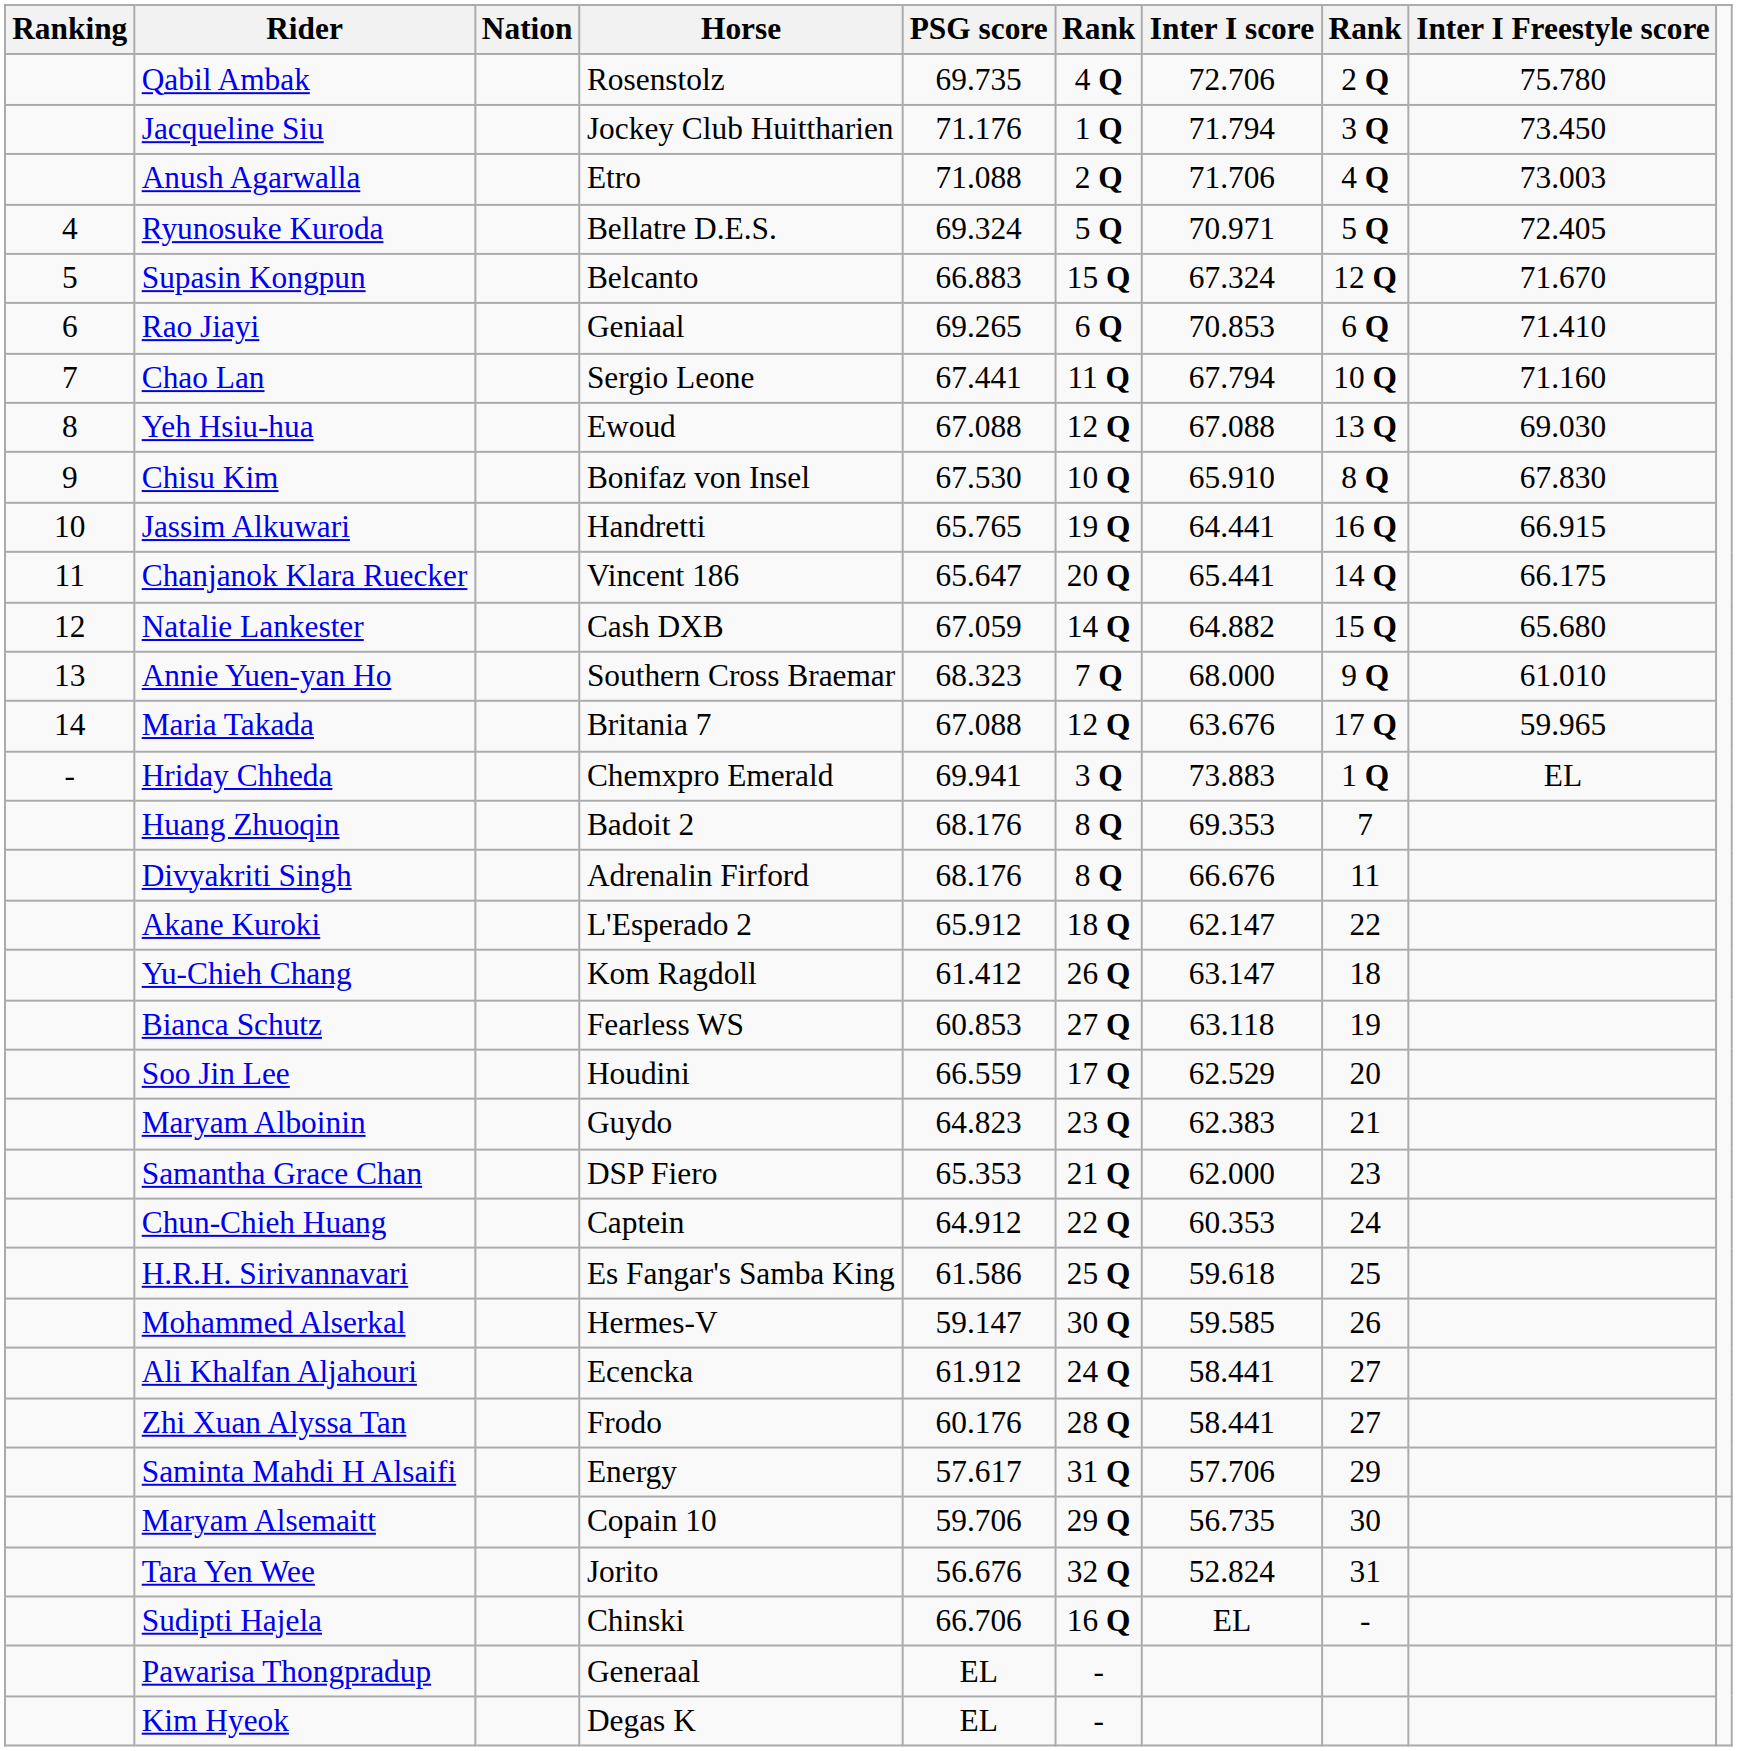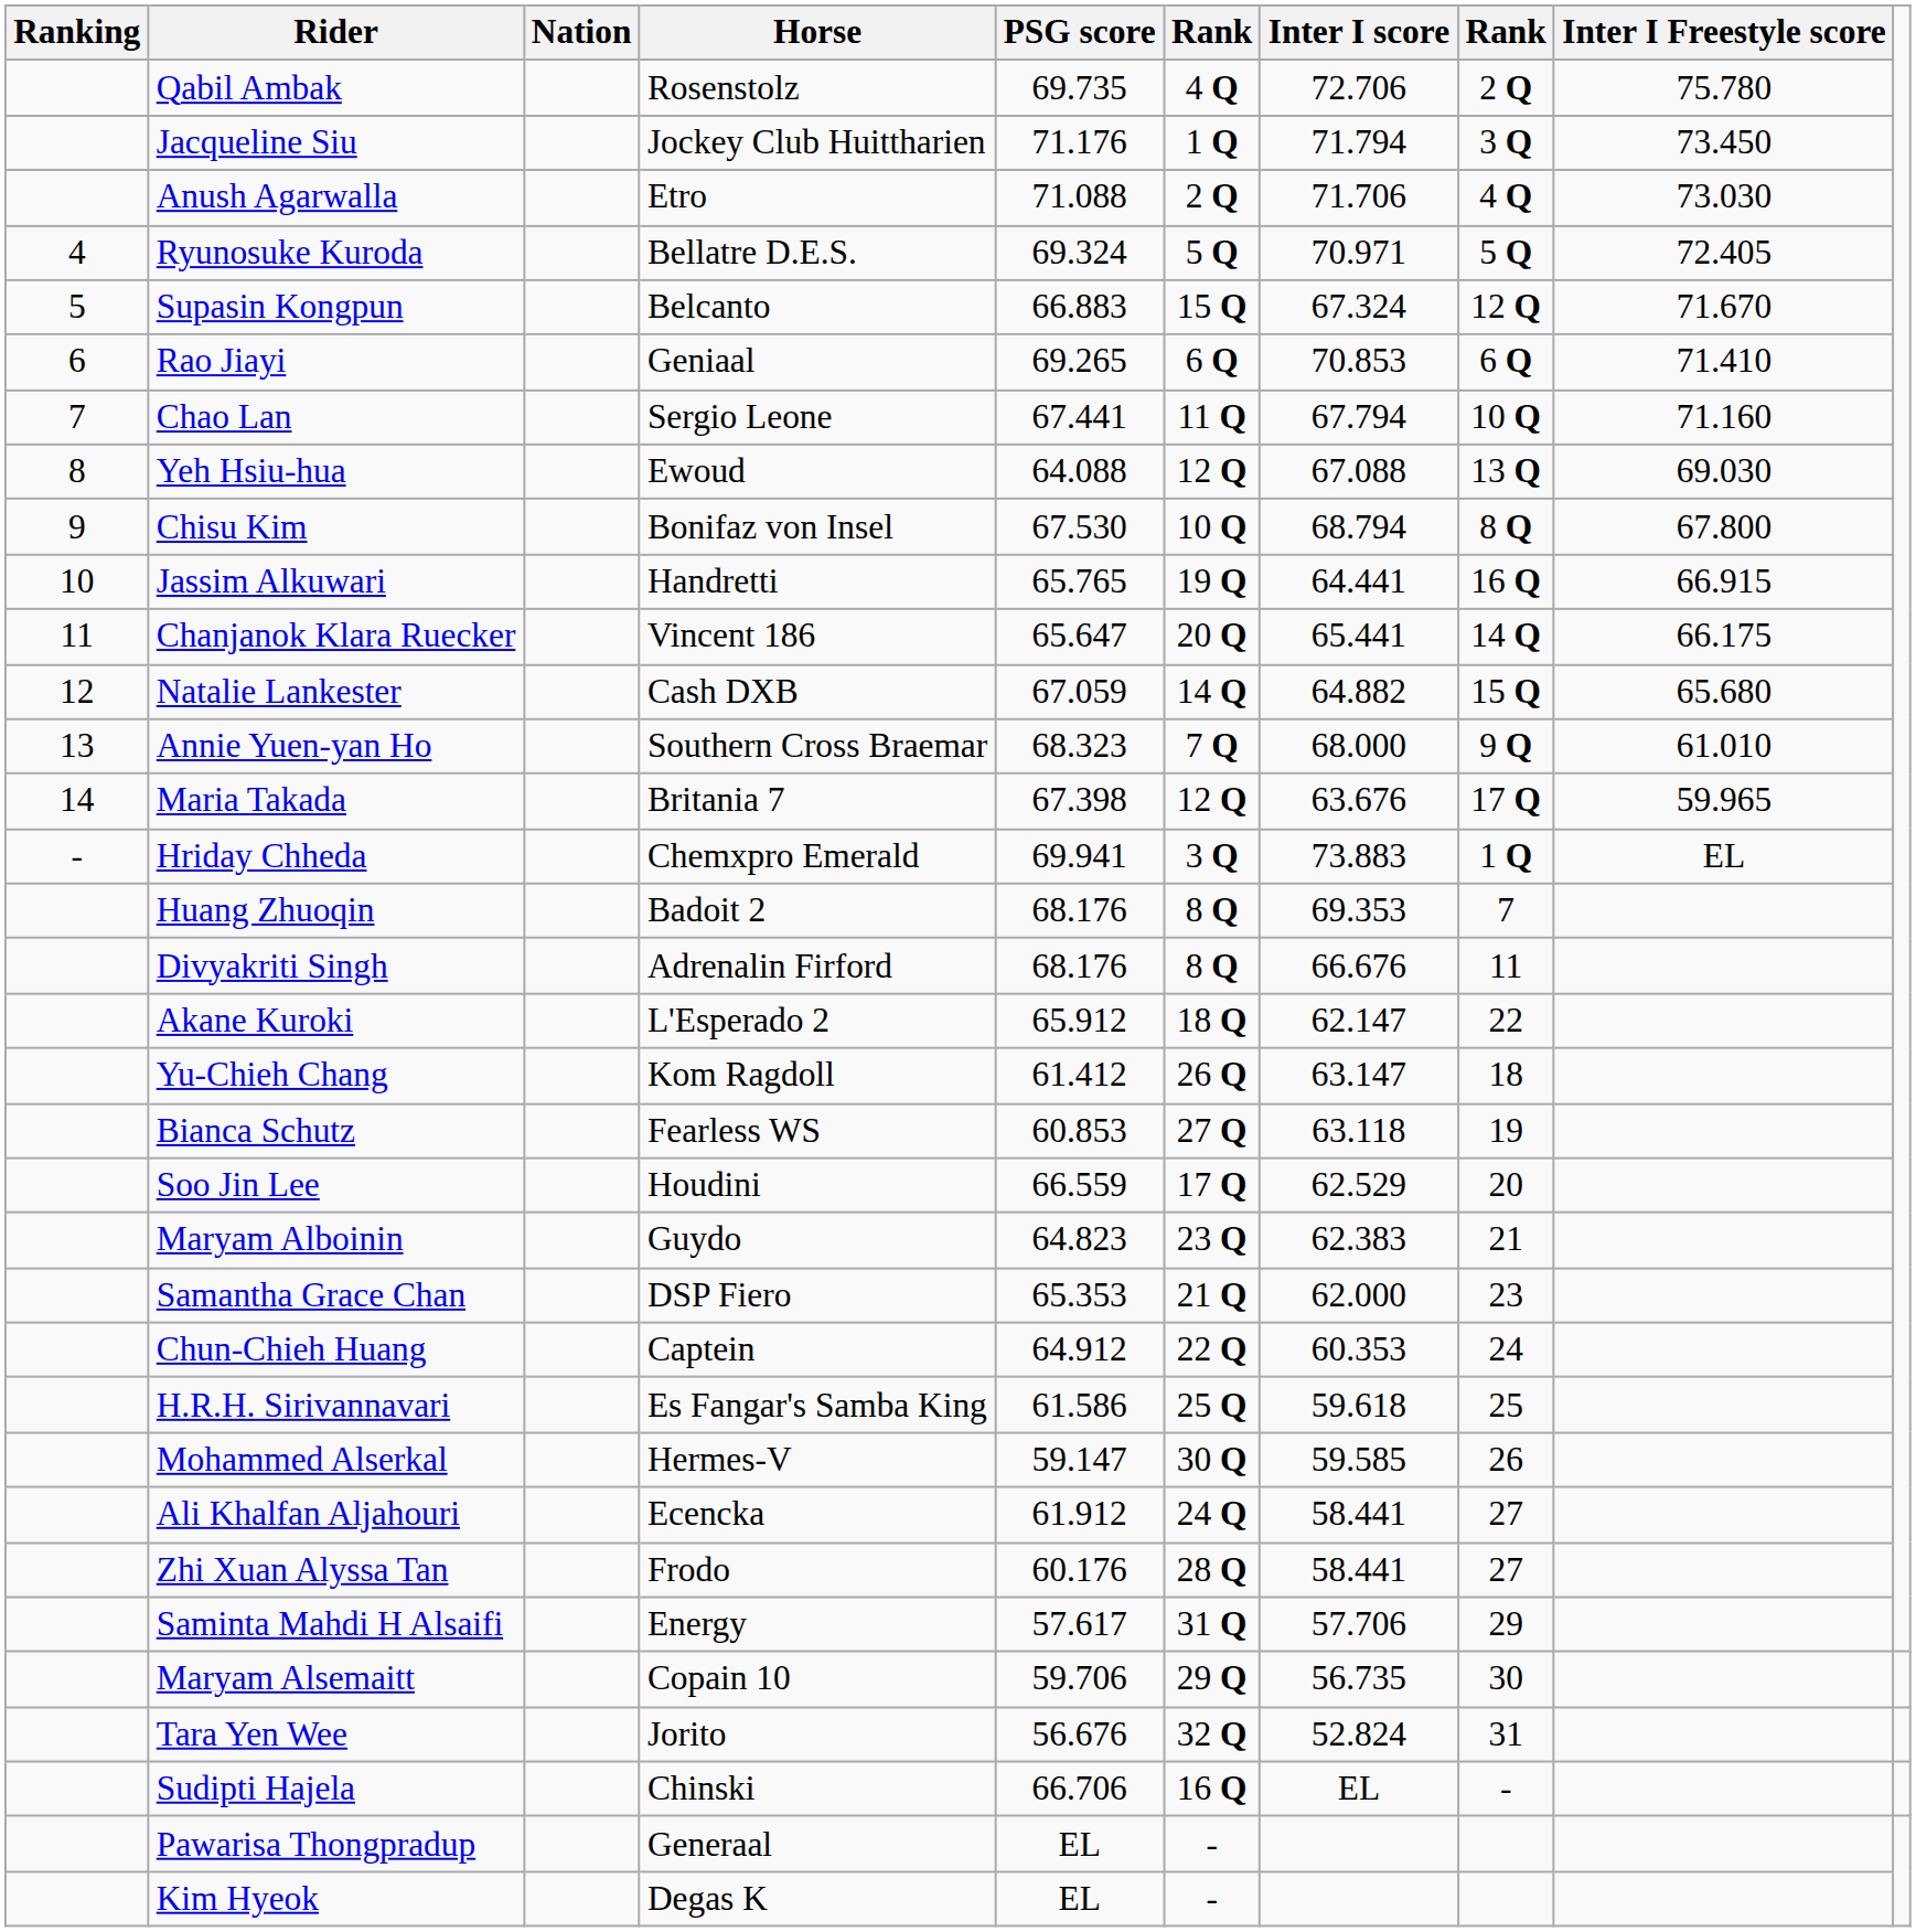Anush Agarwalla | Inter I Freestyle score: 73.003 -> 73.030
Yeh Hsiu-hua | PSG score: 67.088 -> 64.088
Chisu Kim | Inter I score: 65.910 -> 68.794
Chisu Kim | Inter I Freestyle score: 67.830 -> 67.800
Maria Takada | PSG score: 67.088 -> 67.398
